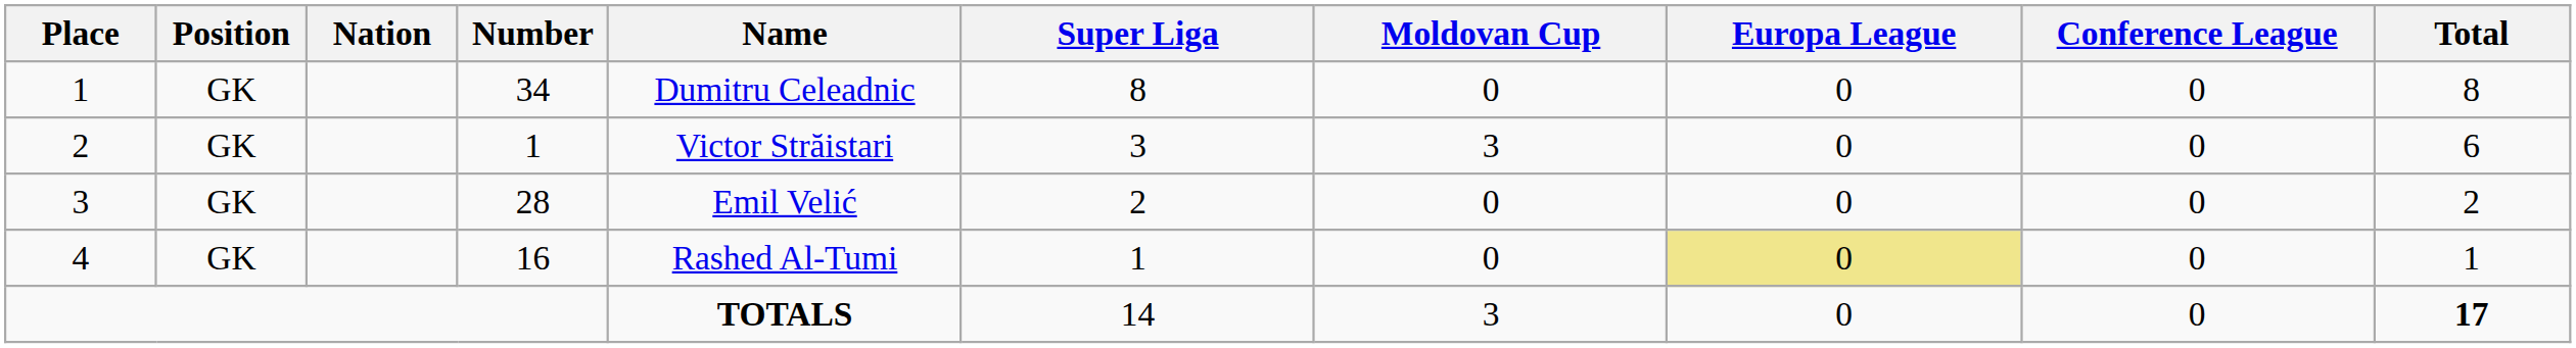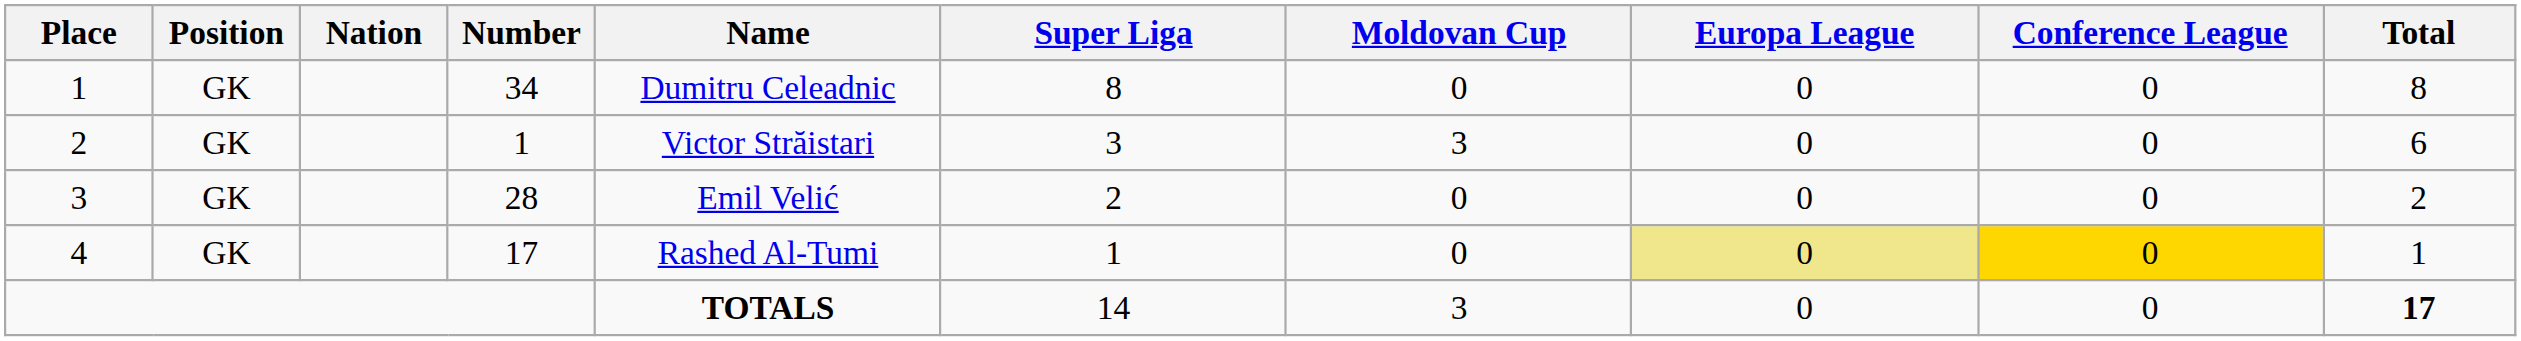4 | Number: 16 -> 17
4 | Conference League: no background -> gold background
